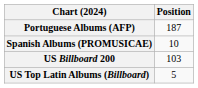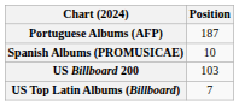US Top Latin Albums (Billboard) | Position: 5 -> 7
